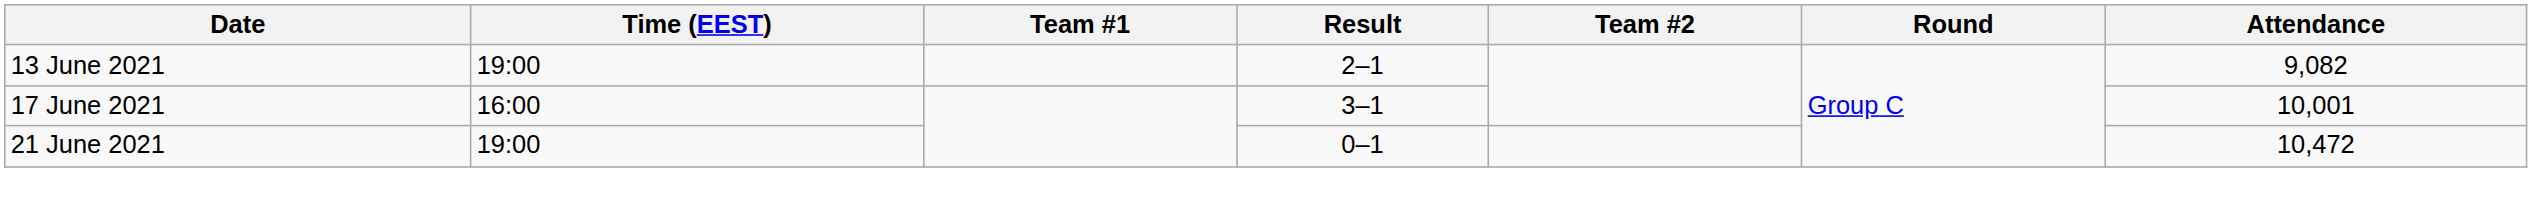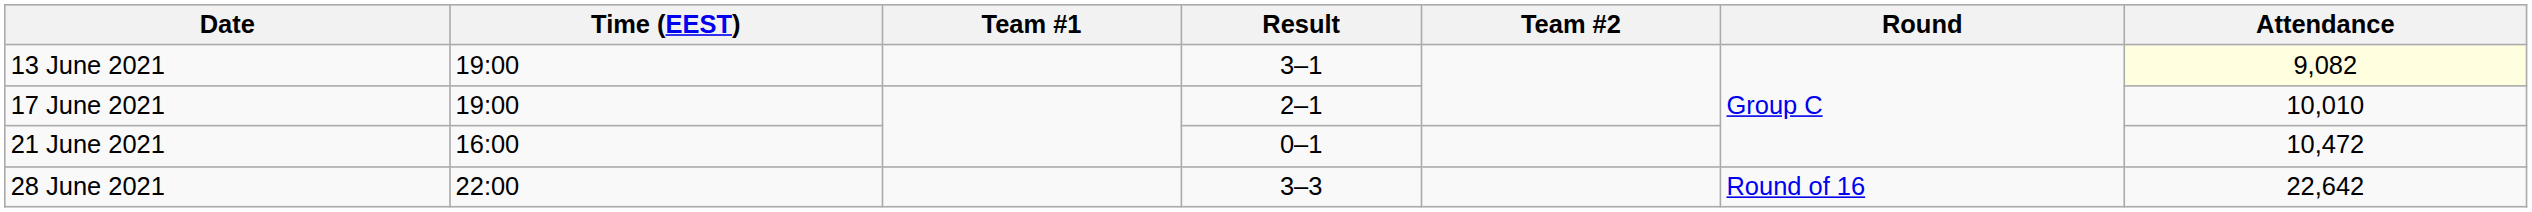13 June 2021 | Result: 2–1 -> 3–1
13 June 2021 | Attendance: no background -> lightyellow background
17 June 2021 | Time (EEST): 16:00 -> 19:00
17 June 2021 | Result: 3–1 -> 2–1
17 June 2021 | Attendance: 10,001 -> 10,010
21 June 2021 | Time (EEST): 19:00 -> 16:00
+ row: 28 June 2021 | 22:00 | 3–3 | Round of 16 | 22,642
